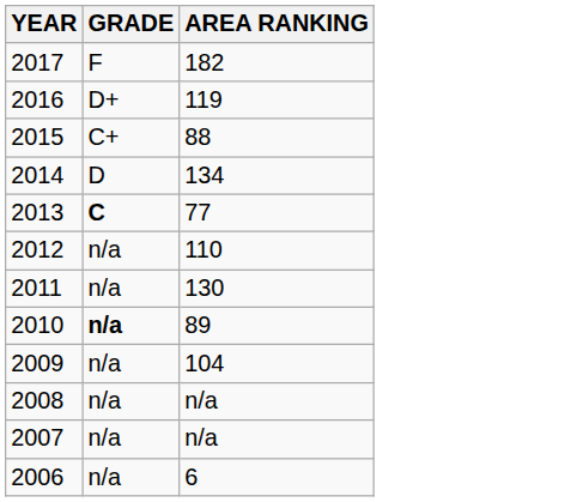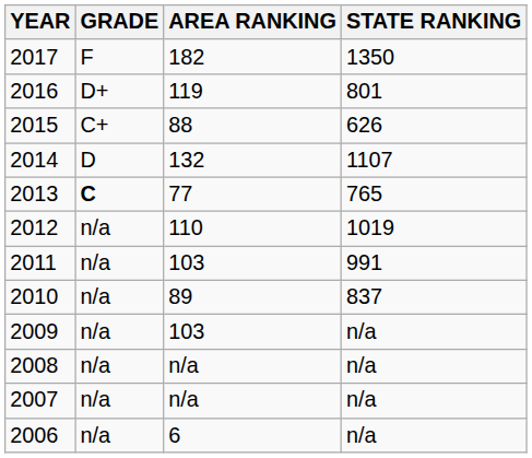+ column: STATE RANKING | 1350 | 801 | 626 | 1107 | 765 | 1019 | 991 | 837 | n/a | n/a | n/a | n/a
2014 | AREA RANKING: 134 -> 132
2011 | AREA RANKING: 130 -> 103
2010 | GRADE: bold -> normal
2009 | AREA RANKING: 104 -> 103
